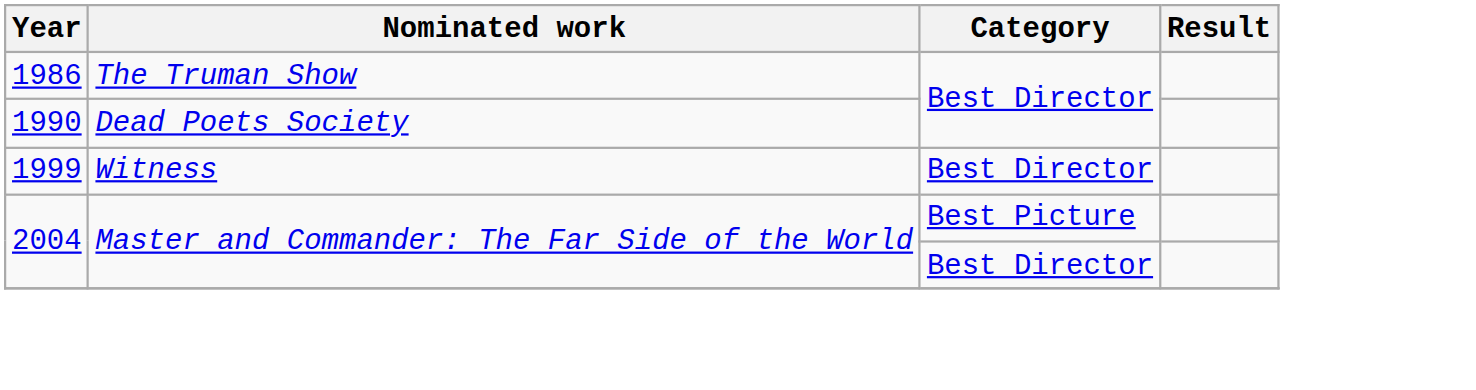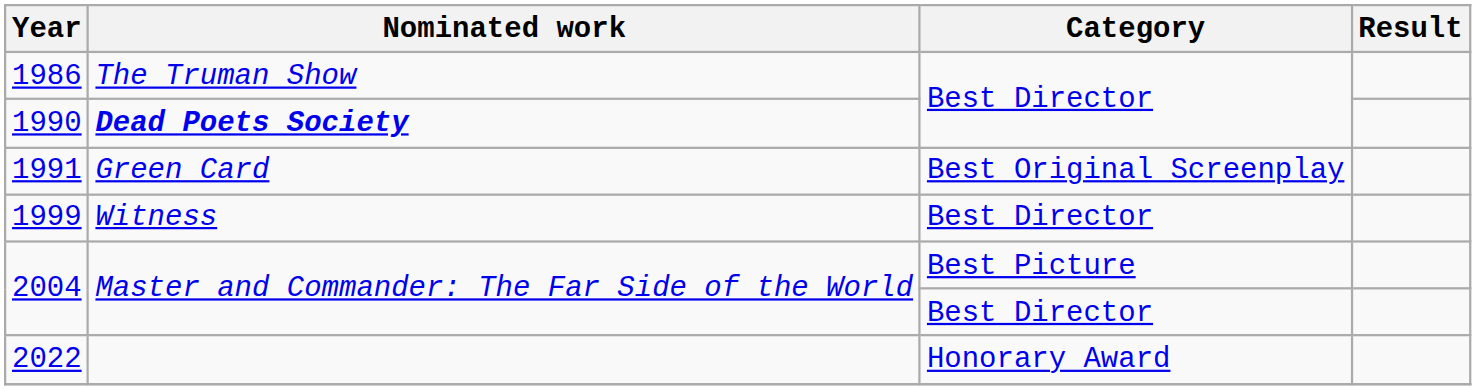1990 | Nominated work: normal -> bold
+ row: 1991 | Green Card | Best Original Screenplay
+ row: 2022 | Honorary Award
